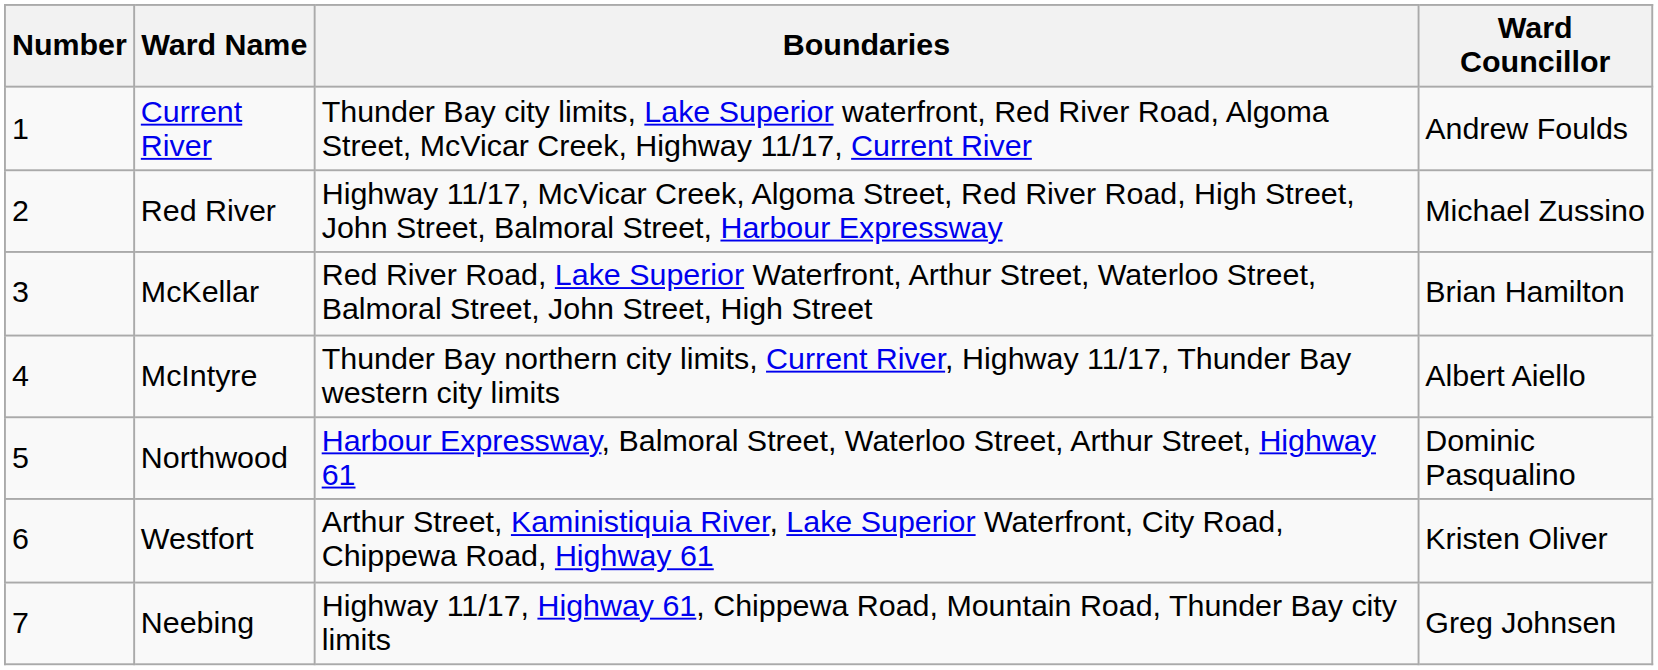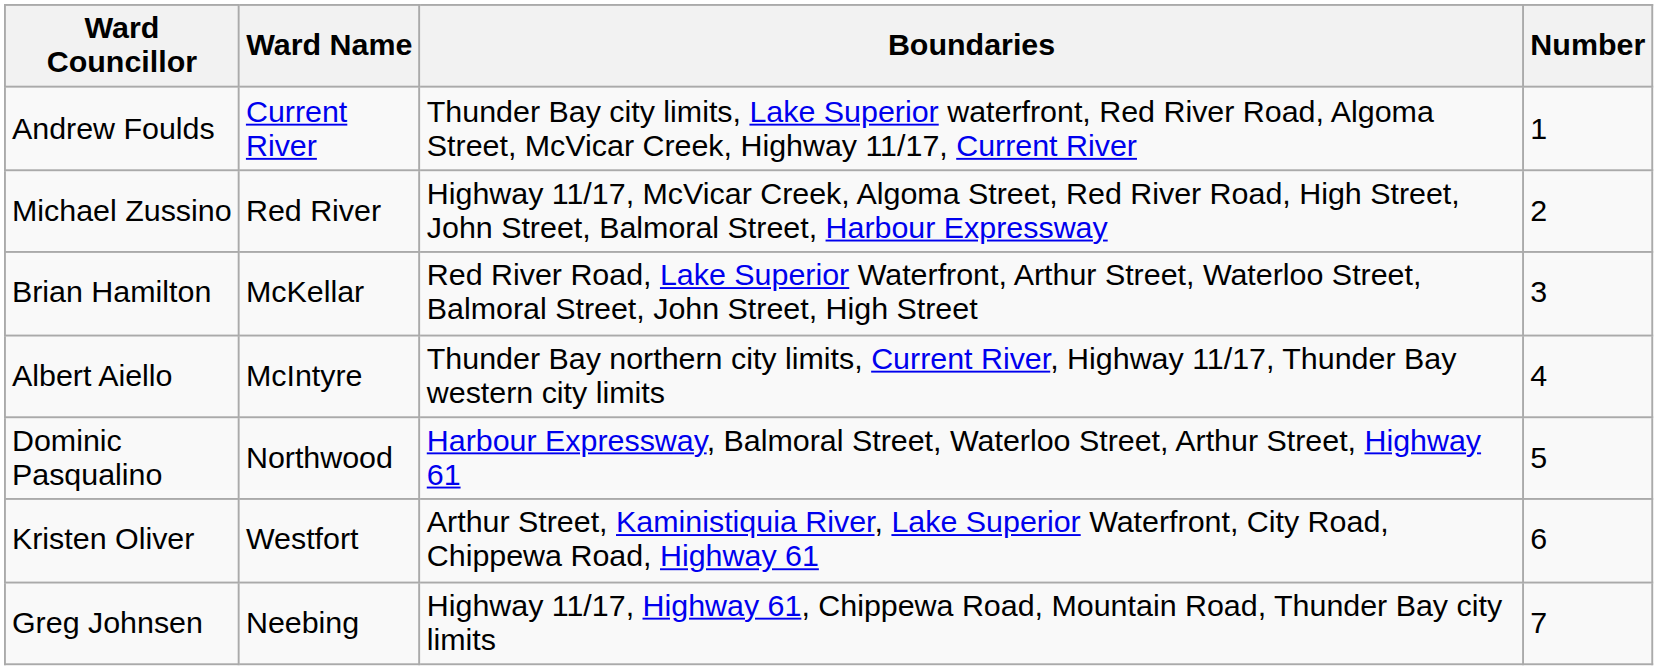columns swapped: Number <-> Ward Councillor
